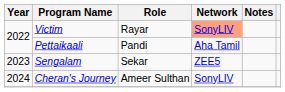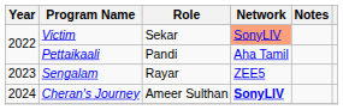Victim | Role: Rayar -> Sekar
Sengalam | Role: Sekar -> Rayar
Cheran's Journey | Network: normal -> bold
